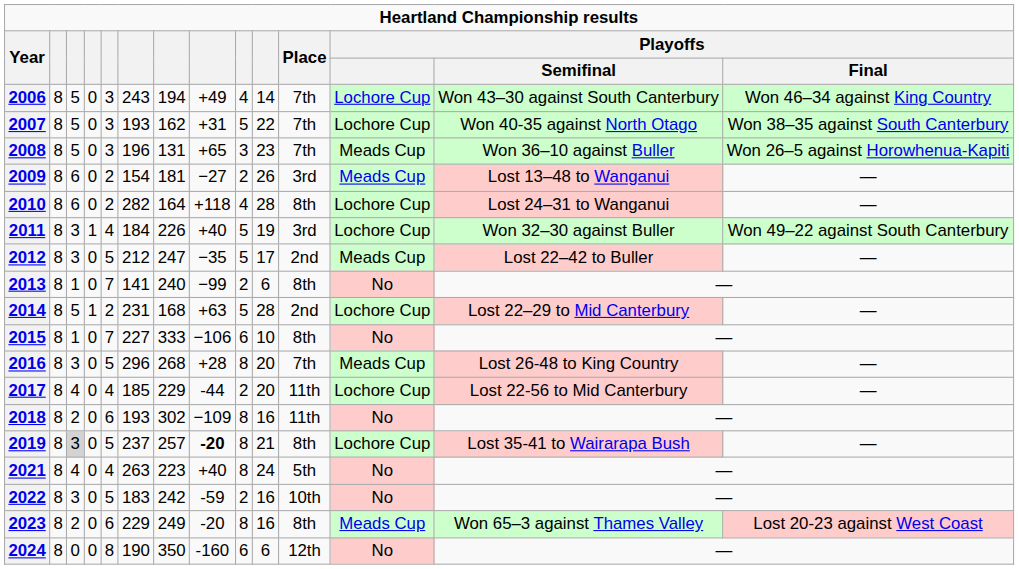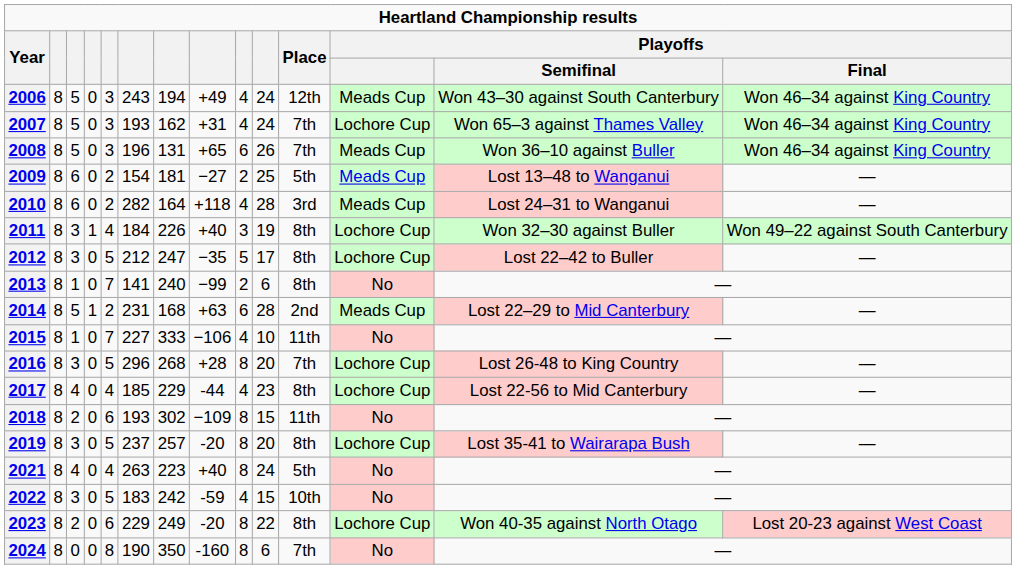2006 | column 10: 14 -> 24
2006 | Place: 7th -> 12th
2006 | Playoffs: Lochore Cup -> Meads Cup
2007 | column 9: 5 -> 4
2007 | column 10: 22 -> 24
2007 | Playoffs / Semifinal: Won 40-35 against North Otago -> Won 65–3 against Thames Valley
2007 | Playoffs / Final: Won 38–35 against South Canterbury -> Won 46–34 against King Country
2008 | column 9: 3 -> 6
2008 | column 10: 23 -> 26
2008 | Playoffs / Final: Won 26–5 against Horowhenua-Kapiti -> Won 46–34 against King Country
2009 | column 10: 26 -> 25
2009 | Place: 3rd -> 5th
2010 | Place: 8th -> 3rd
2010 | Playoffs: Lochore Cup -> Meads Cup
2011 | column 9: 5 -> 3
2011 | Place: 3rd -> 8th
2012 | Place: 2nd -> 8th
2012 | Playoffs: Meads Cup -> Lochore Cup
2014 | column 9: 5 -> 6
2014 | Playoffs: Lochore Cup -> Meads Cup
2015 | column 9: 6 -> 4
2015 | Place: 8th -> 11th
2016 | Playoffs: Meads Cup -> Lochore Cup
2017 | column 9: 2 -> 4
2017 | column 10: 20 -> 23
2017 | Place: 11th -> 8th
2018 | column 10: 16 -> 15
2019 | column 3: lightgrey background -> no background
2019 | column 8: bold -> normal
2019 | column 10: 21 -> 20
2022 | column 9: 2 -> 4
2022 | column 10: 16 -> 15
2023 | column 10: 16 -> 22
2023 | Playoffs: Meads Cup -> Lochore Cup
2023 | Playoffs / Semifinal: Won 65–3 against Thames Valley -> Won 40-35 against North Otago
2024 | column 9: 6 -> 8
2024 | Place: 12th -> 7th
